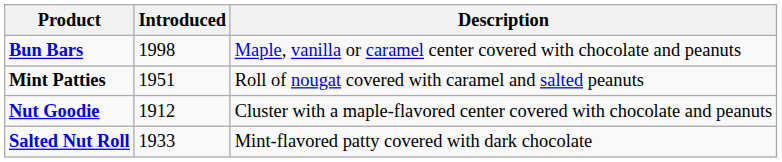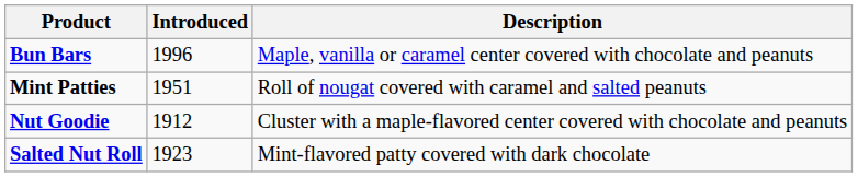Bun Bars | Introduced: 1998 -> 1996
Salted Nut Roll | Introduced: 1933 -> 1923
